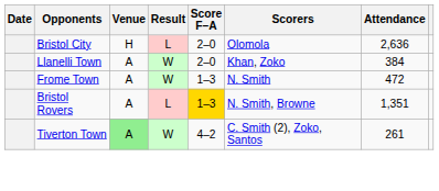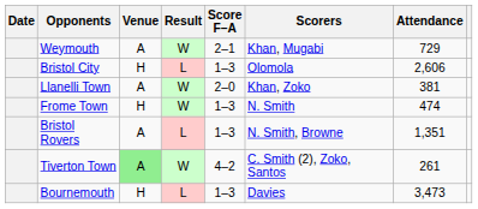+ row: Weymouth | A | W | 2–1 | Khan, Mugabi | 729
Bristol City | Score F–A: 2–0 -> 1–3
Bristol City | Attendance: 2,636 -> 2,606
Llanelli Town | Attendance: 384 -> 381
Frome Town | Venue: A -> H
Frome Town | Attendance: 472 -> 474
Bristol Rovers | Score F–A: gold background -> no background
+ row: Bournemouth | H | L | 1–3 | Davies | 3,473
